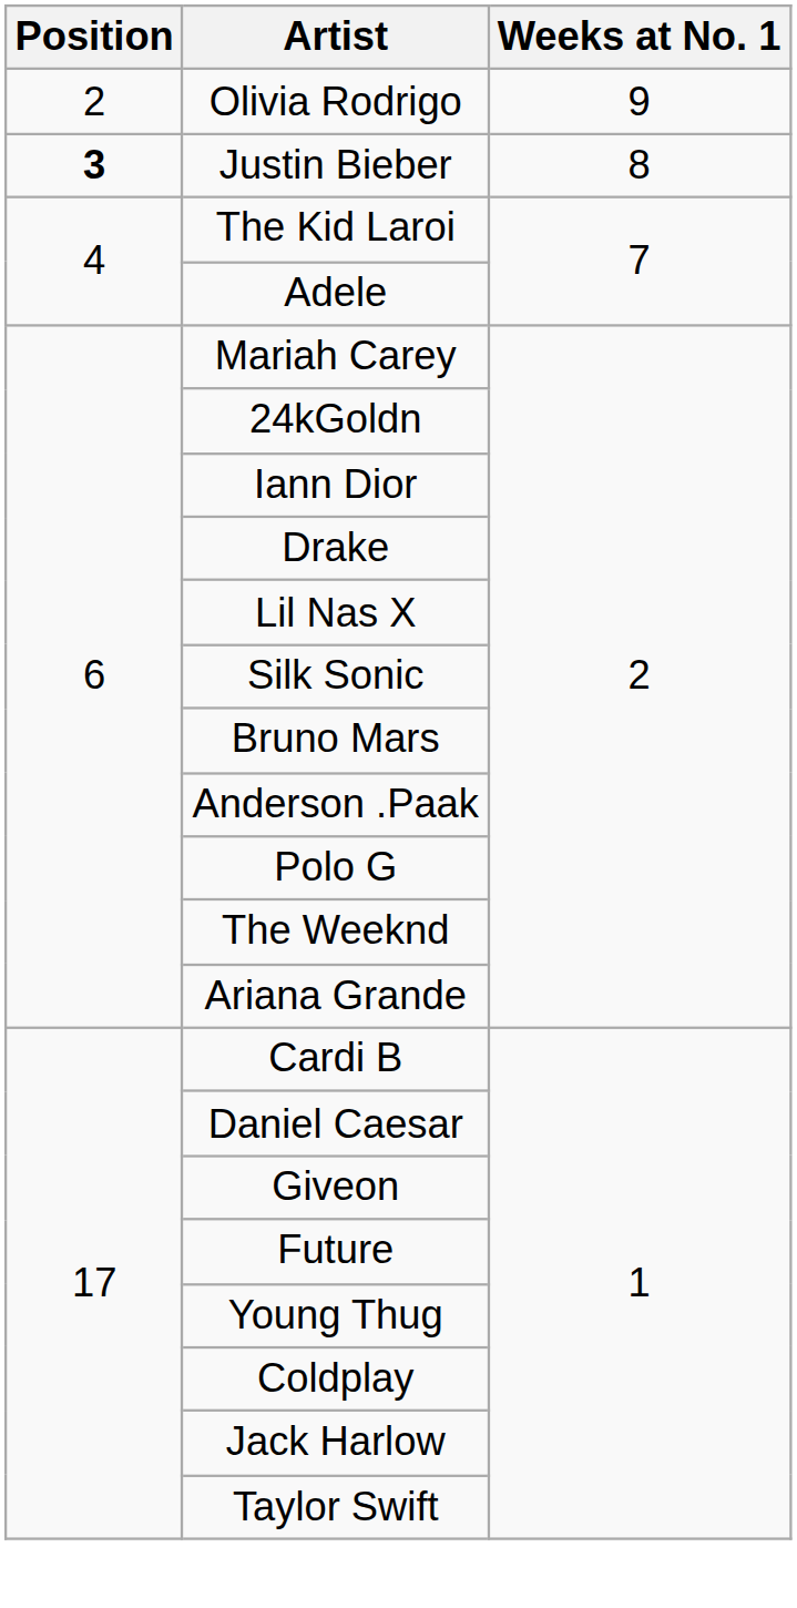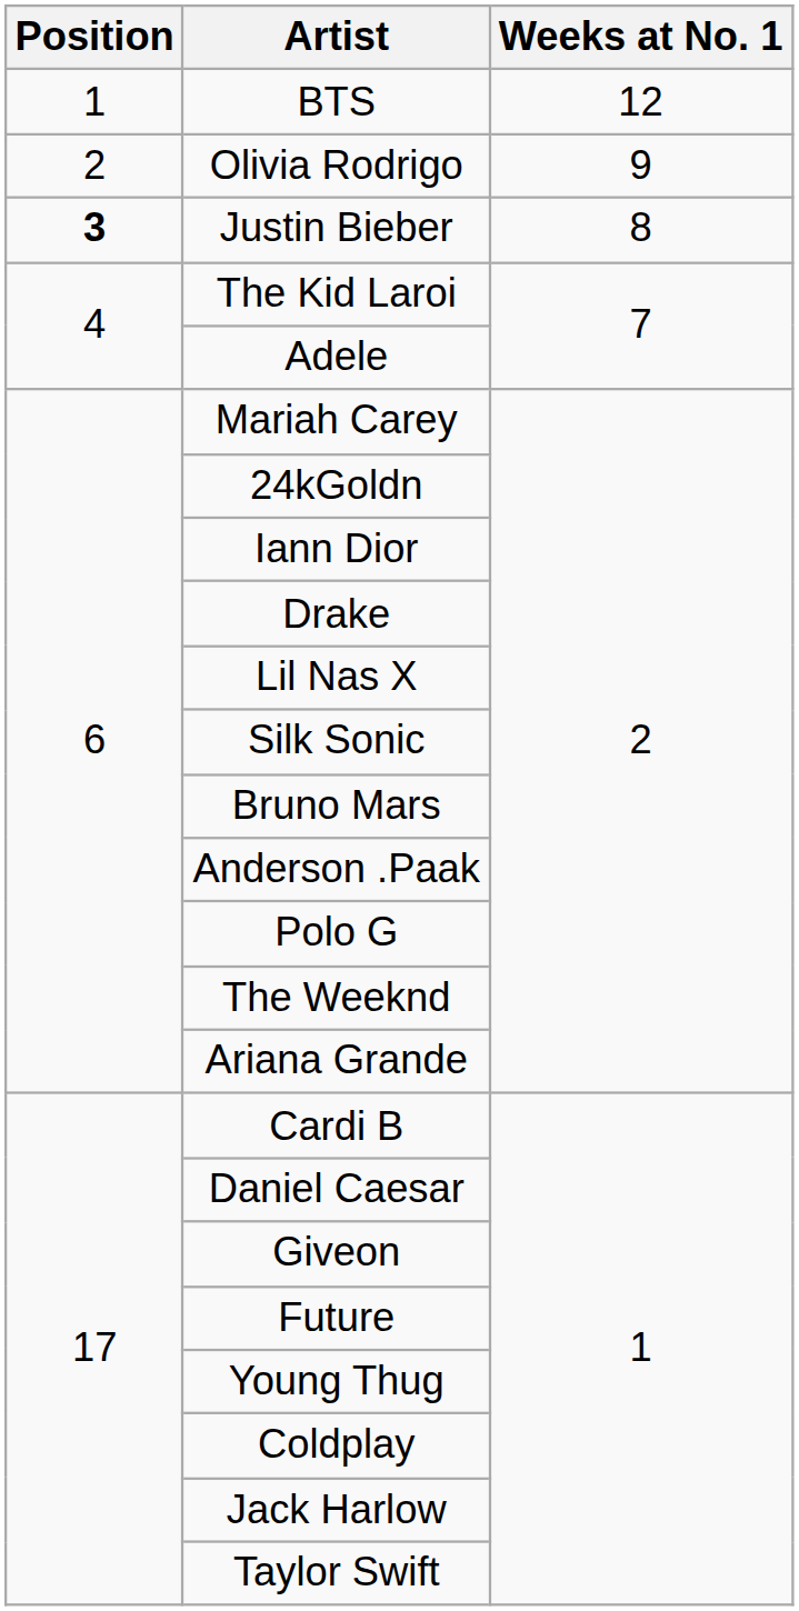+ row: 1 | BTS | 12
